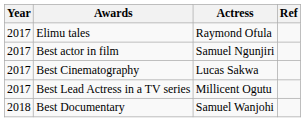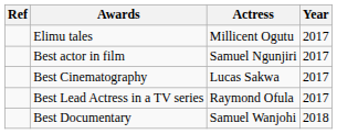columns swapped: Year <-> Ref
Elimu tales | Actress: Raymond Ofula -> Millicent Ogutu
Best Lead Actress in a TV series | Actress: Millicent Ogutu -> Raymond Ofula
